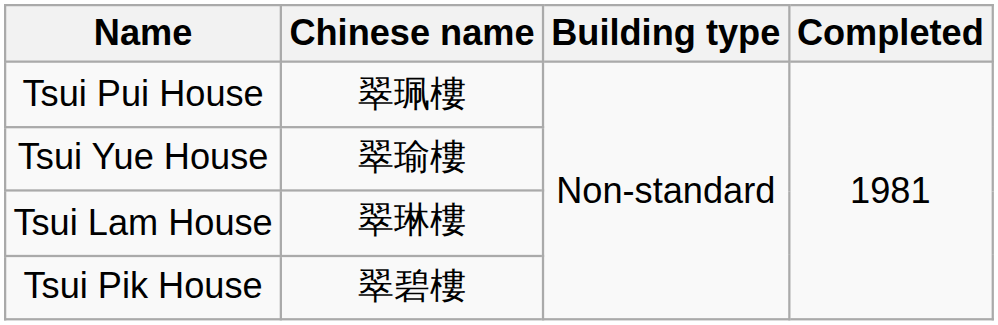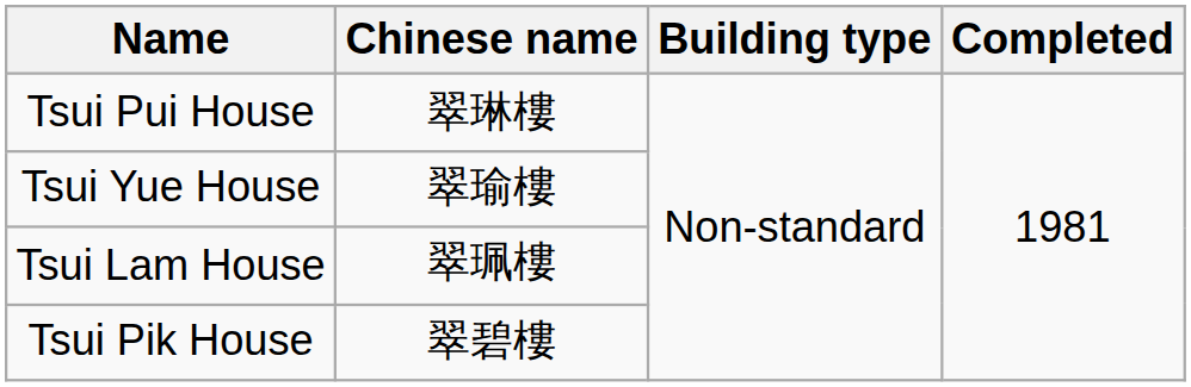Tsui Pui House | Chinese name: 翠珮樓 -> 翠琳樓
Tsui Lam House | Chinese name: 翠琳樓 -> 翠珮樓
